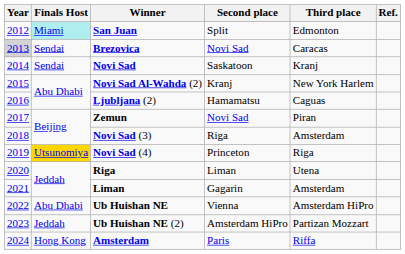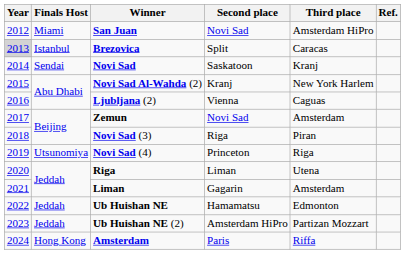San Juan | Finals Host: paleturquoise background -> no background
San Juan | Second place: Split -> Novi Sad
San Juan | Third place: Edmonton -> Amsterdam HiPro
Brezovica | Finals Host: Sendai -> Istanbul
Brezovica | Second place: Novi Sad -> Split
Ljubljana (2) | Second place: Hamamatsu -> Vienna
Zemun | Third place: Piran -> Amsterdam
Novi Sad (3) | Third place: Amsterdam -> Piran
Novi Sad (4) | Finals Host: gold background -> no background
Ub Huishan NE | Finals Host: Abu Dhabi -> Jeddah
Ub Huishan NE | Second place: Vienna -> Hamamatsu
Ub Huishan NE | Third place: Amsterdam HiPro -> Edmonton
